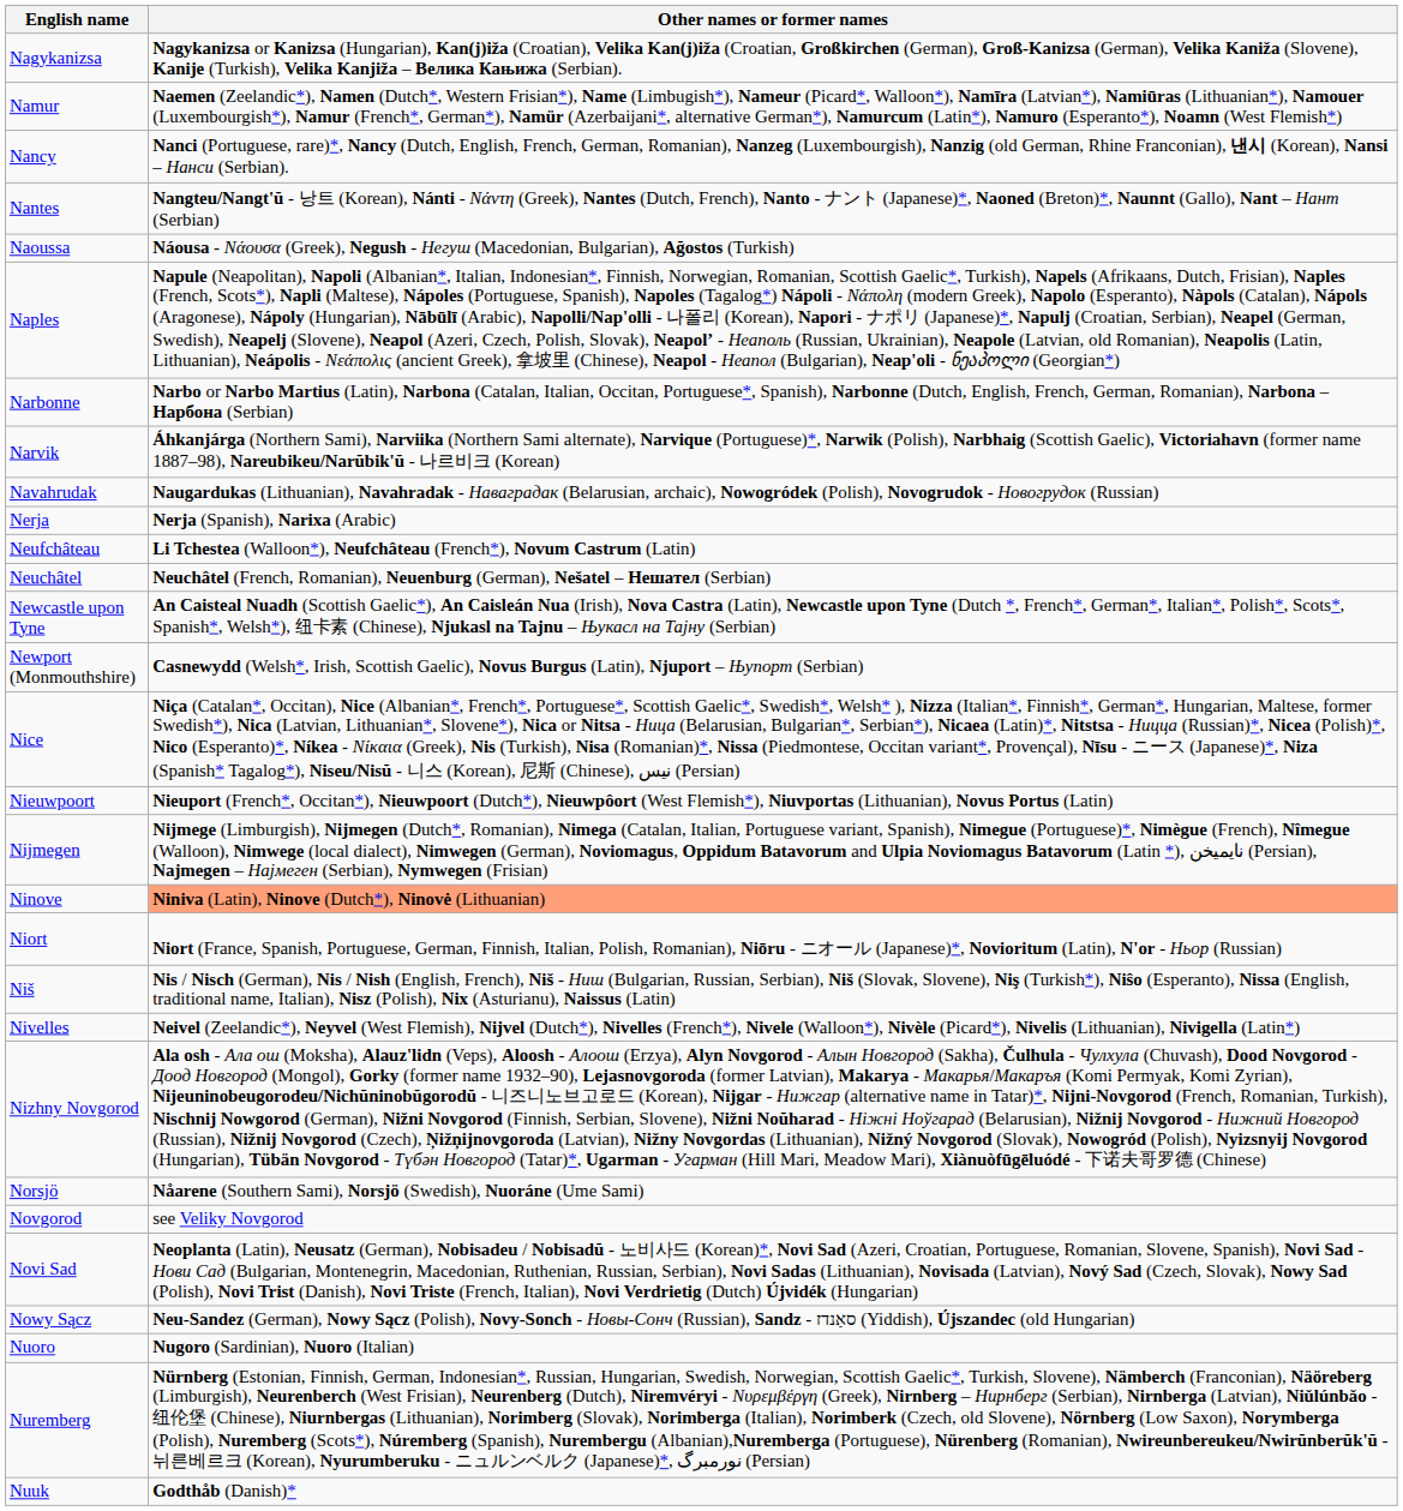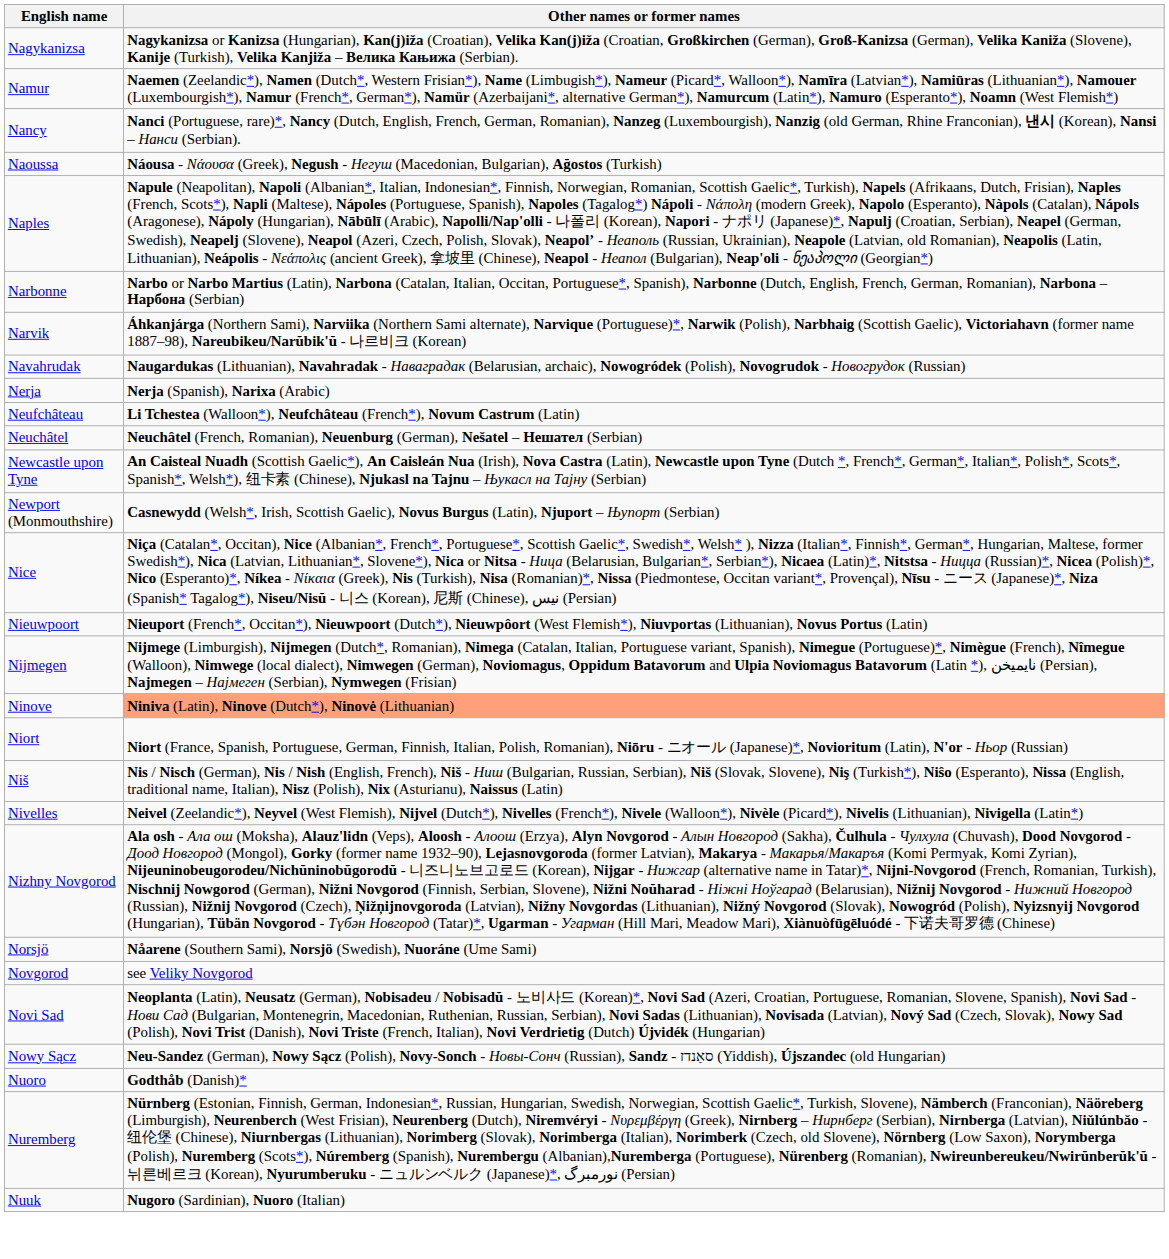- row: Nantes | Nangteu/Nangt'ŭ - 낭트 (Korean), Nánti - Νάντη (Greek), Nantes (Dutch, French), Nanto - ナント (Japanese)*, Naoned (Breton)*, Naunnt (Gallo), Nant – Нант (Serbian)
Nuoro | Other names or former names: Nugoro (Sardinian), Nuoro (Italian) -> Godthåb (Danish)*
Nuuk | Other names or former names: Godthåb (Danish)* -> Nugoro (Sardinian), Nuoro (Italian)
